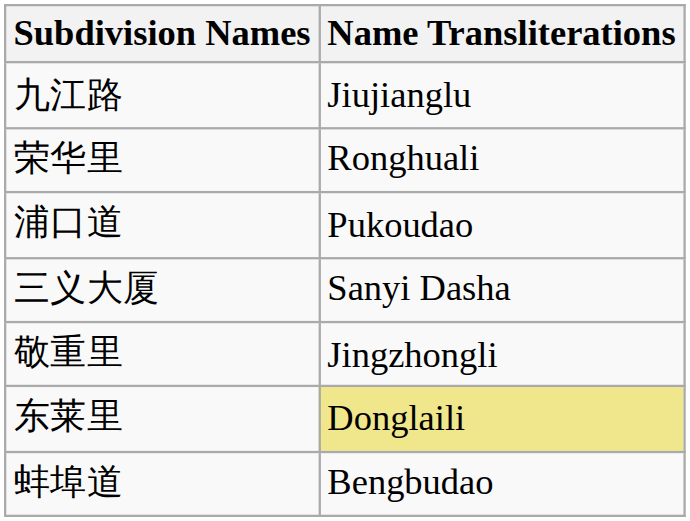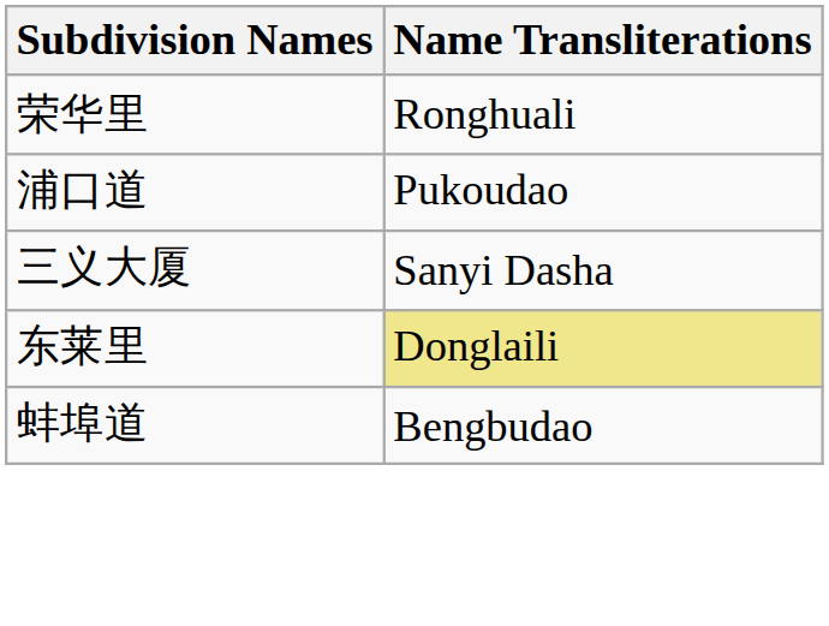- row: 九江路 | Jiujianglu
- row: 敬重里 | Jingzhongli
